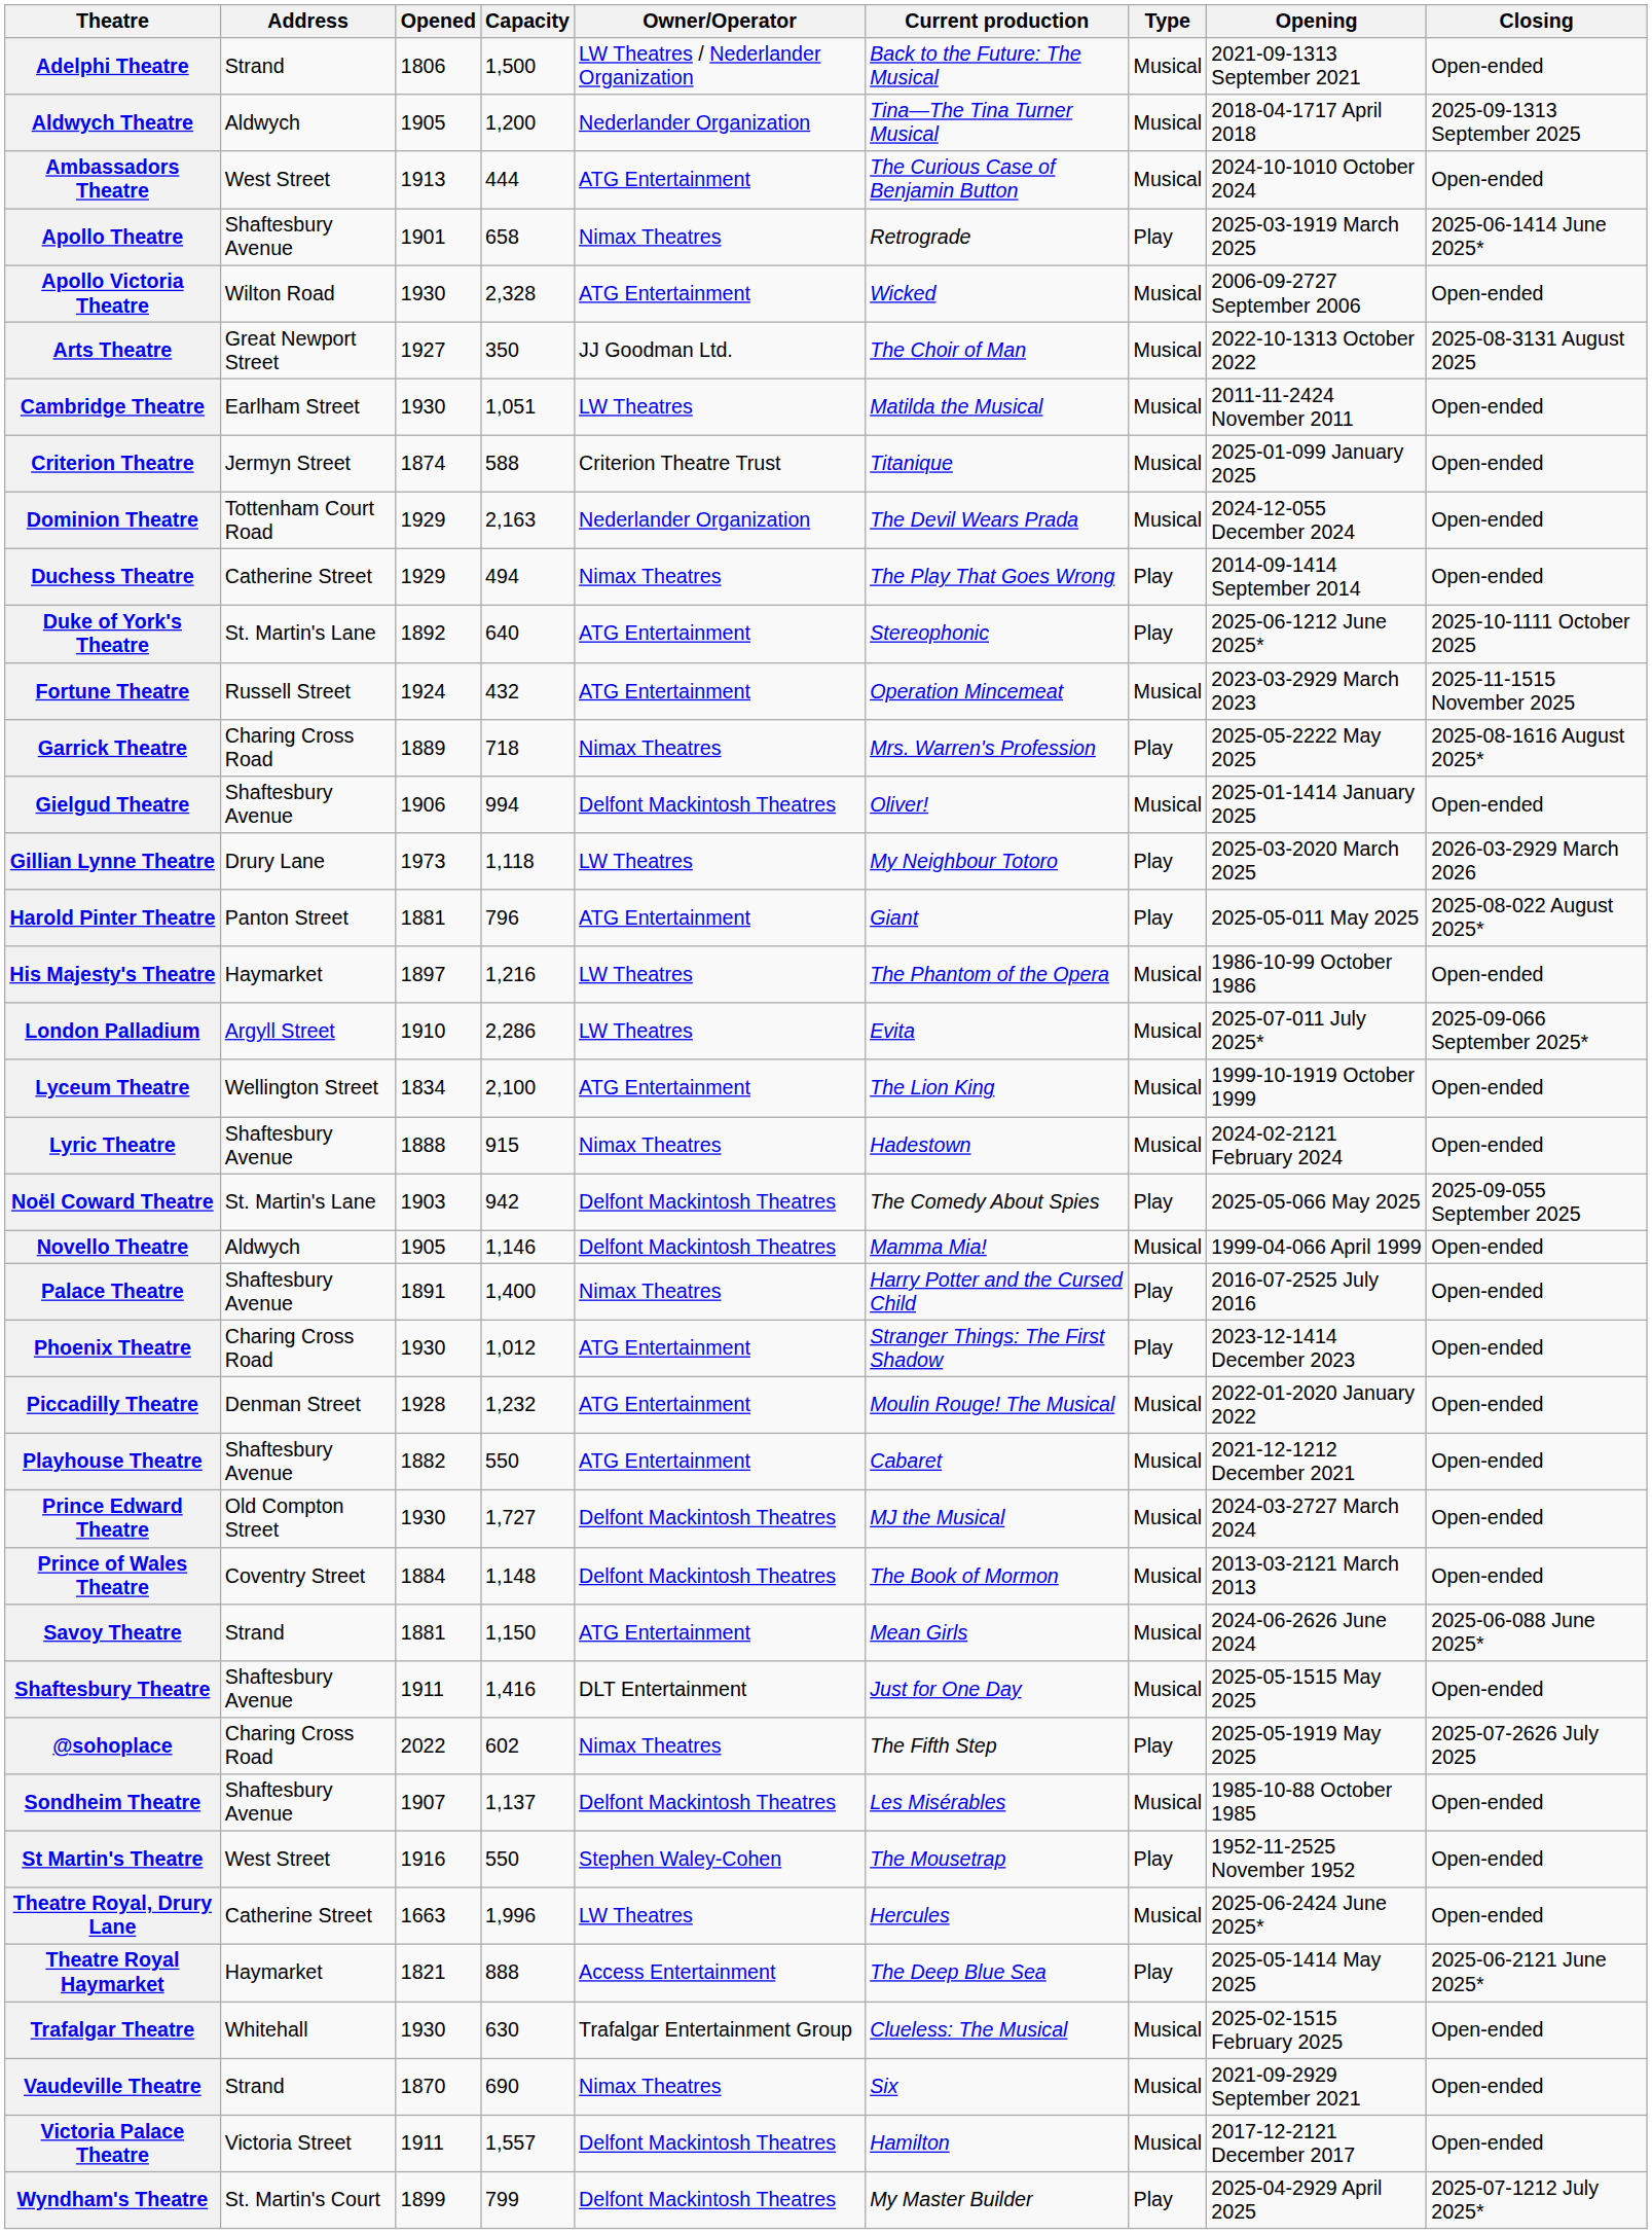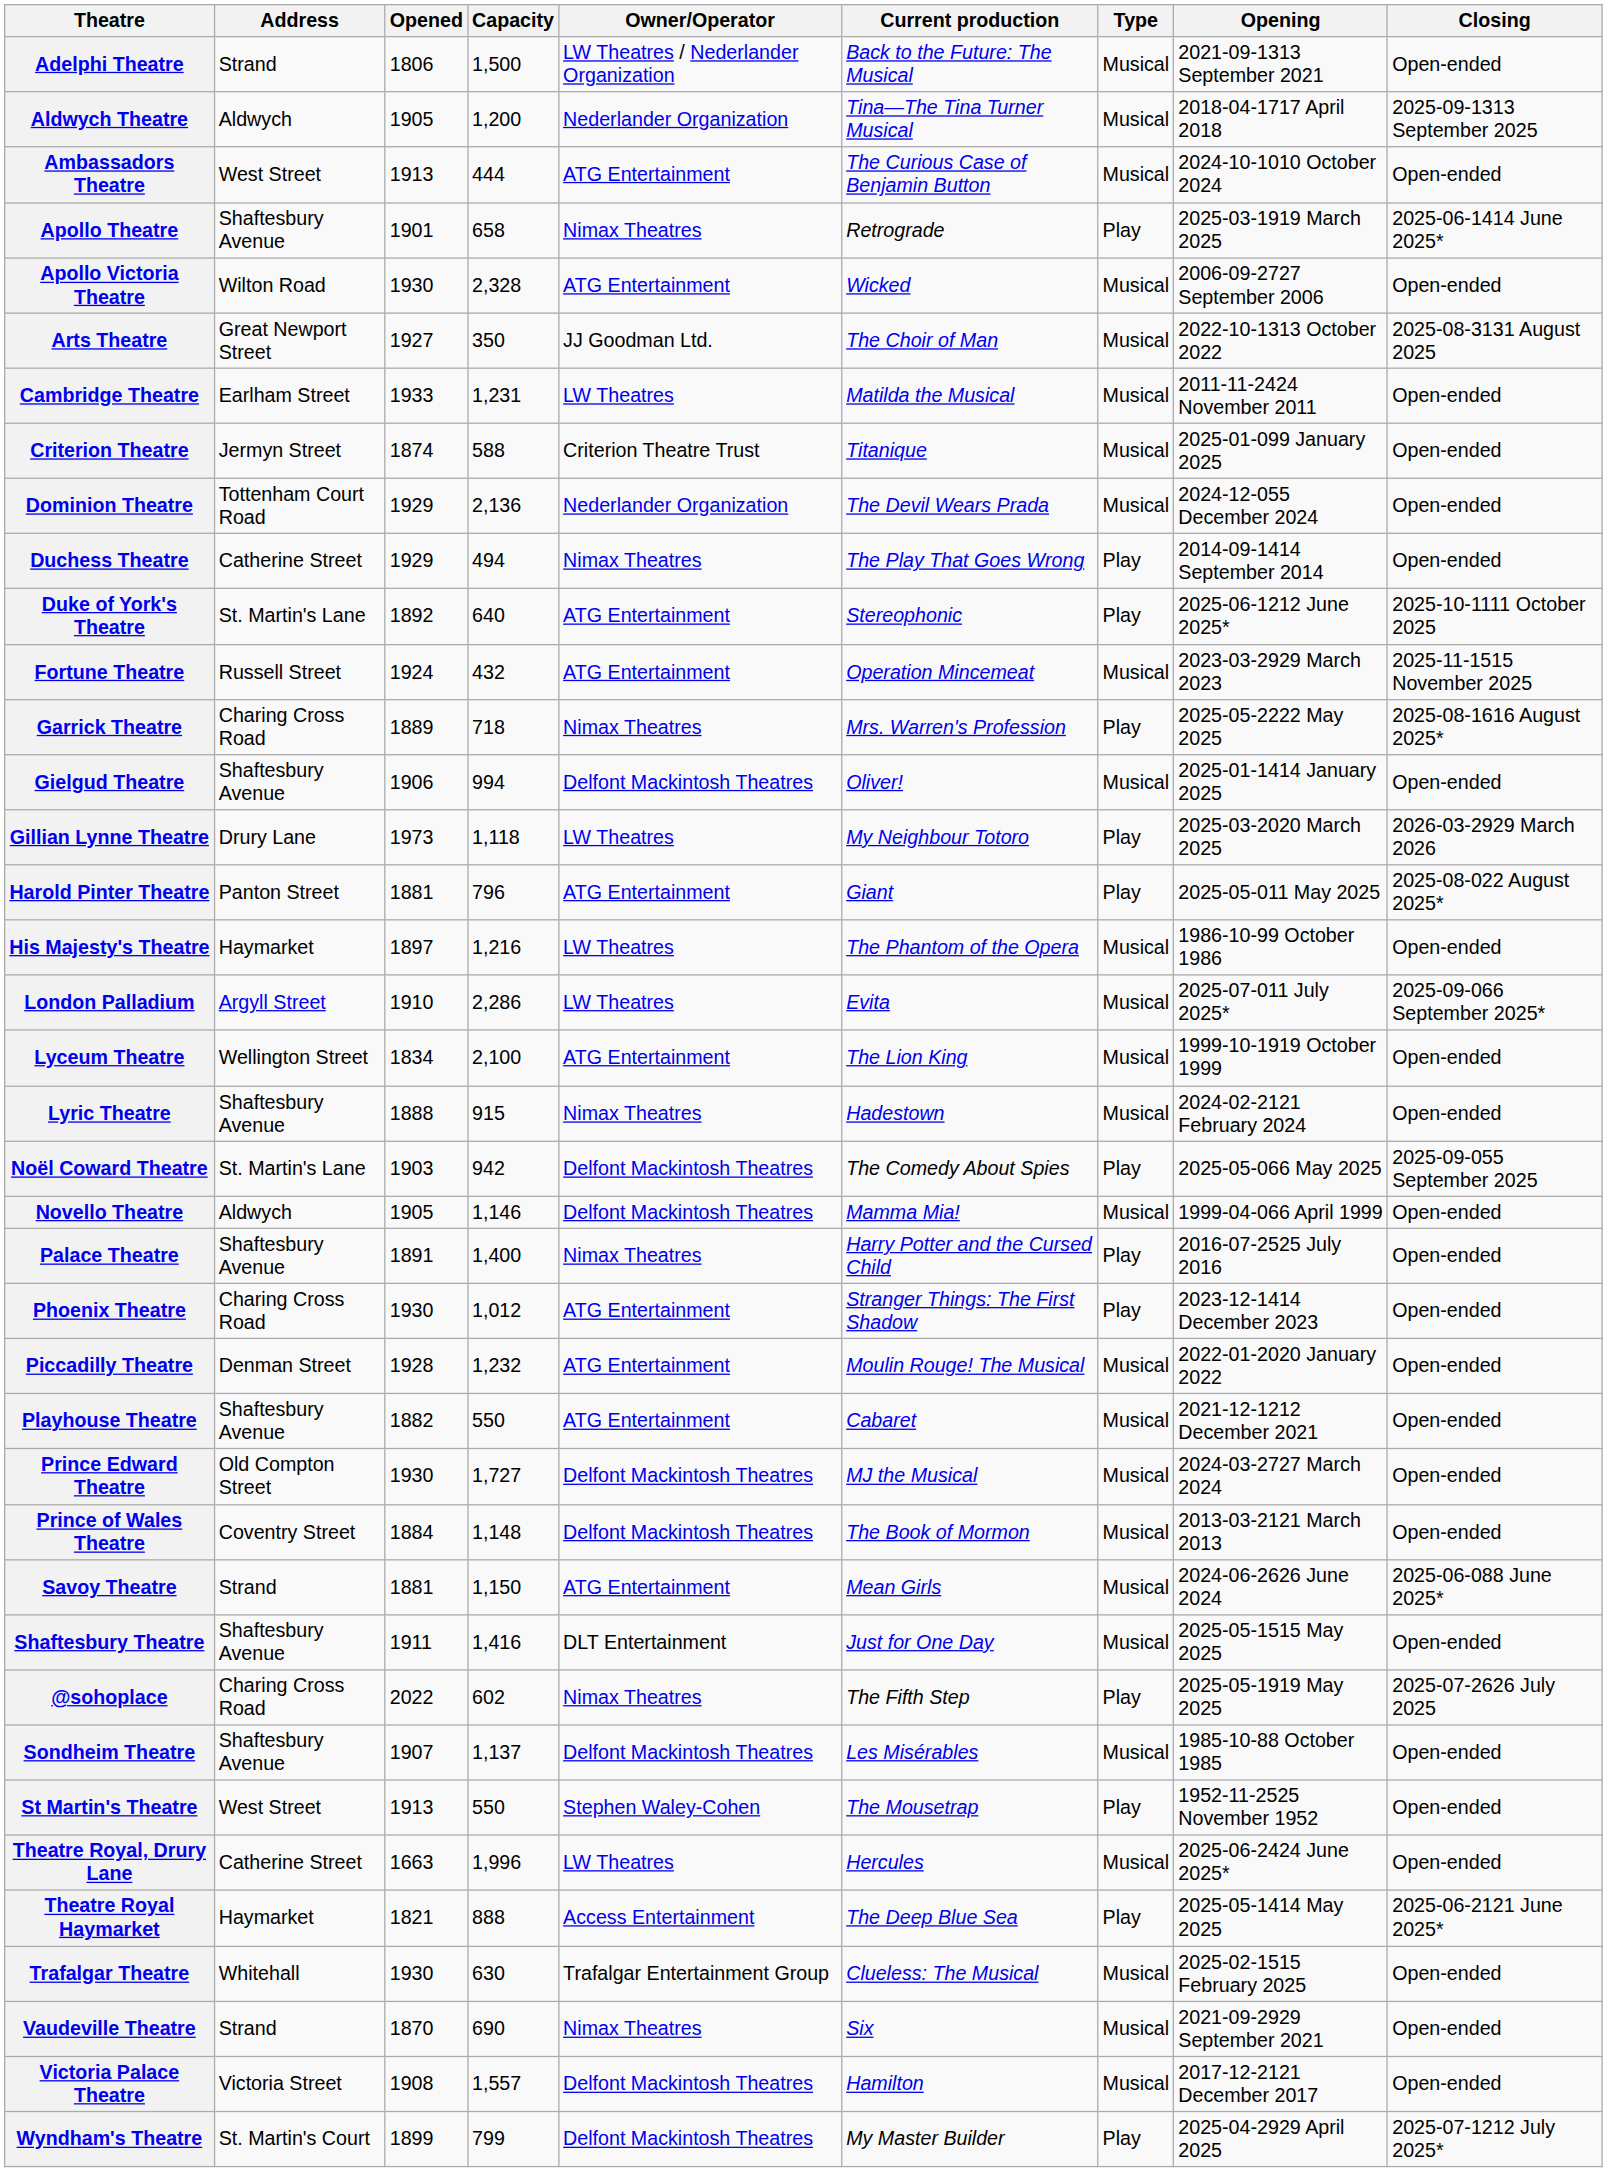Cambridge Theatre | Opened: 1930 -> 1933
Cambridge Theatre | Capacity: 1,051 -> 1,231
Dominion Theatre | Capacity: 2,163 -> 2,136
St Martin's Theatre | Opened: 1916 -> 1913
Victoria Palace Theatre | Opened: 1911 -> 1908
